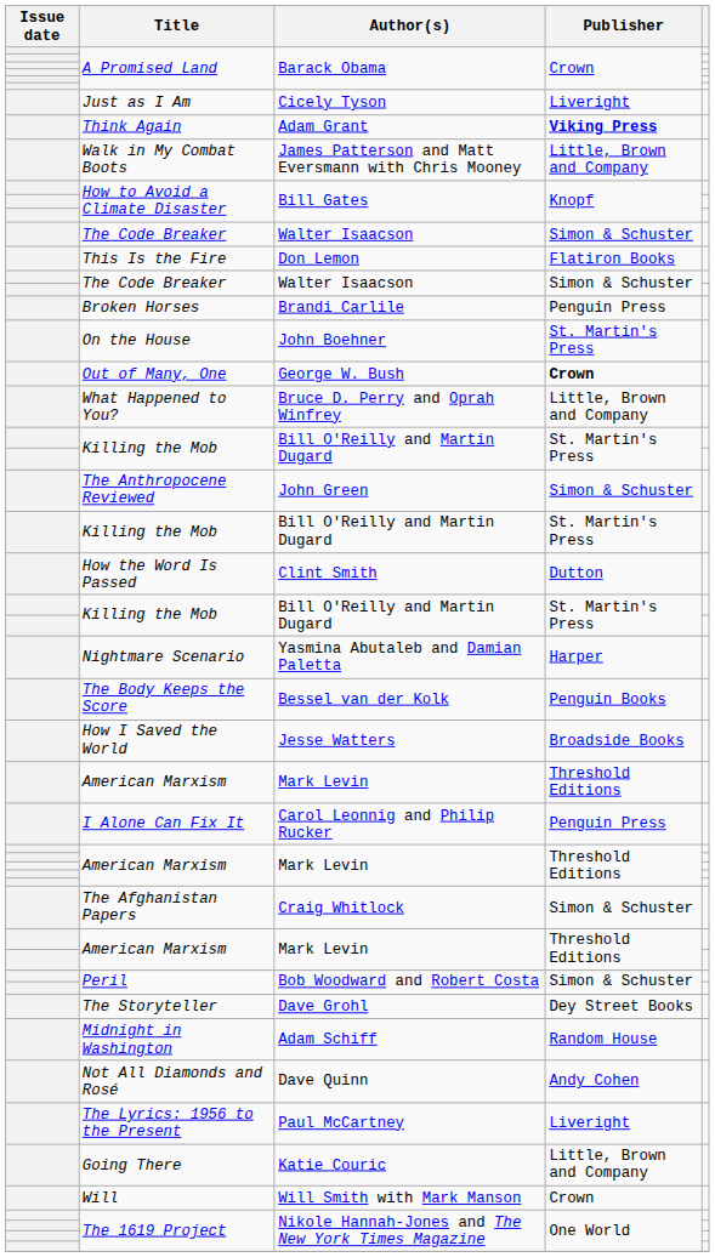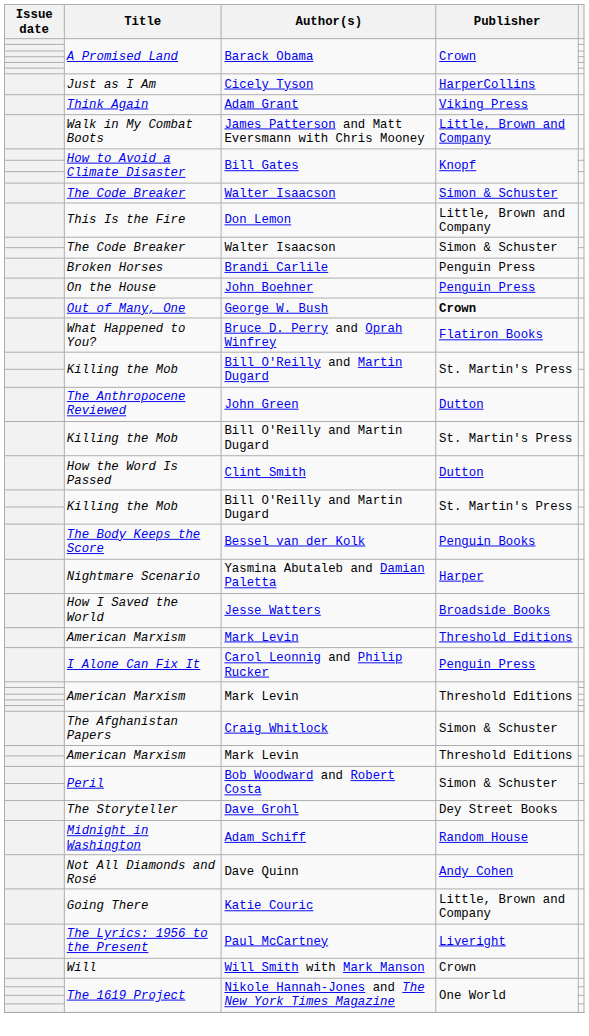Just as I Am | Publisher: Liveright -> HarperCollins
Think Again | Publisher: bold -> normal
This Is the Fire | Publisher: Flatiron Books -> Little, Brown and Company
On the House | Publisher: St. Martin's Press -> Penguin Press
What Happened to You? | Publisher: Little, Brown and Company -> Flatiron Books
The Anthropocene Reviewed | Publisher: Simon & Schuster -> Dutton
rows swapped: The Body Keeps the Score <-> Nightmare Scenario
rows swapped: Going There <-> The Lyrics: 1956 to the Present
